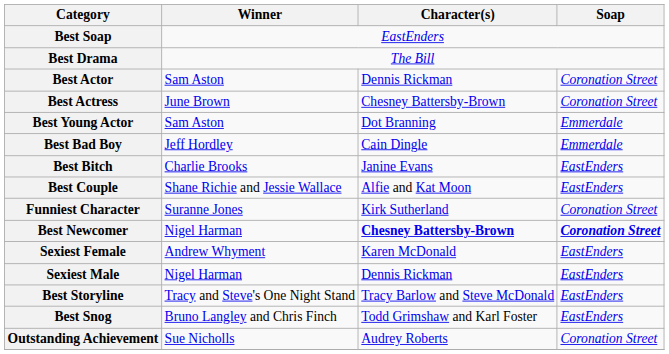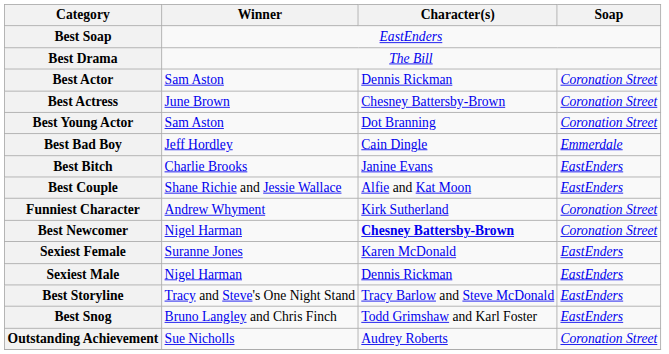Best Young Actor | Soap: Emmerdale -> Coronation Street
Funniest Character | Winner: Suranne Jones -> Andrew Whyment
Best Newcomer | Soap: bold -> normal
Sexiest Female | Winner: Andrew Whyment -> Suranne Jones
